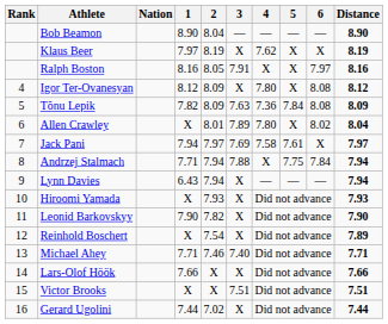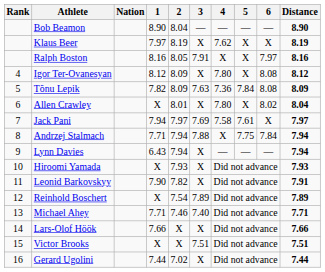Allen Crawley | 3: 7.89 -> X
Leonid Barkovskyy | Distance: 7.90 -> 7.91
Reinhold Boschert | 3: X -> 7.89
